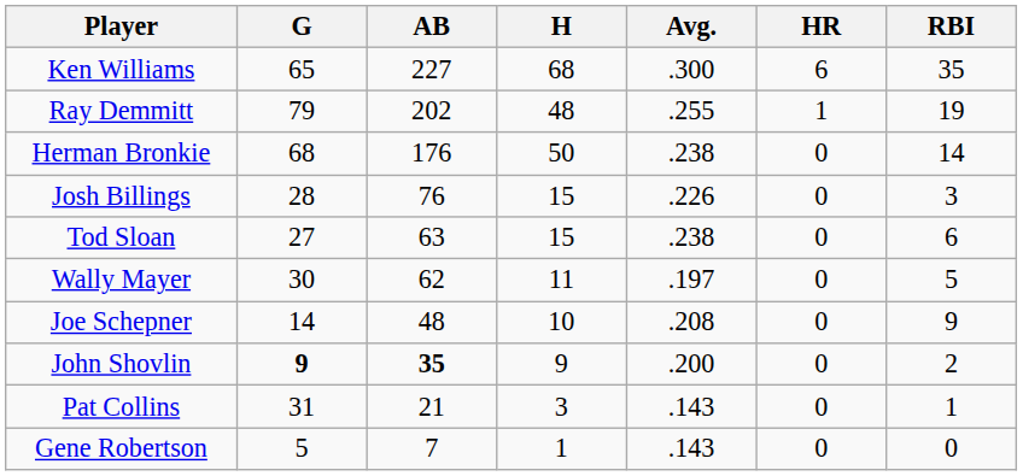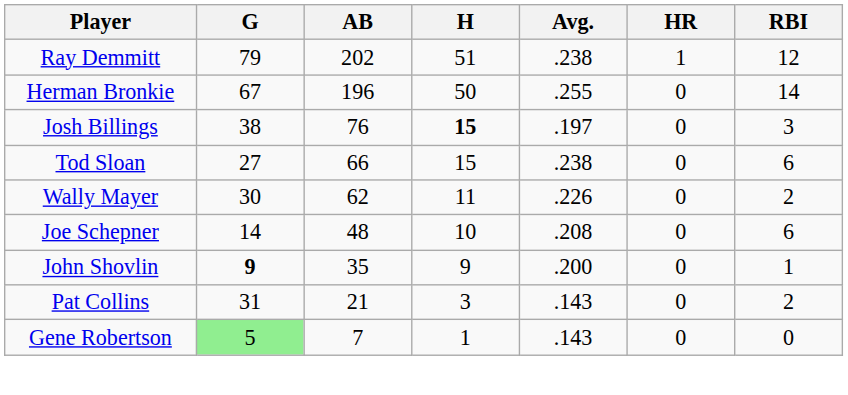- row: Ken Williams | 65 | 227 | 68 | .300 | 6 | 35
Ray Demmitt | H: 48 -> 51
Ray Demmitt | Avg.: .255 -> .238
Ray Demmitt | RBI: 19 -> 12
Herman Bronkie | G: 68 -> 67
Herman Bronkie | AB: 176 -> 196
Herman Bronkie | Avg.: .238 -> .255
Josh Billings | G: 28 -> 38
Josh Billings | H: normal -> bold
Josh Billings | Avg.: .226 -> .197
Tod Sloan | AB: 63 -> 66
Wally Mayer | Avg.: .197 -> .226
Wally Mayer | RBI: 5 -> 2
Joe Schepner | RBI: 9 -> 6
John Shovlin | AB: bold -> normal
John Shovlin | RBI: 2 -> 1
Pat Collins | RBI: 1 -> 2
Gene Robertson | G: no background -> lightgreen background
